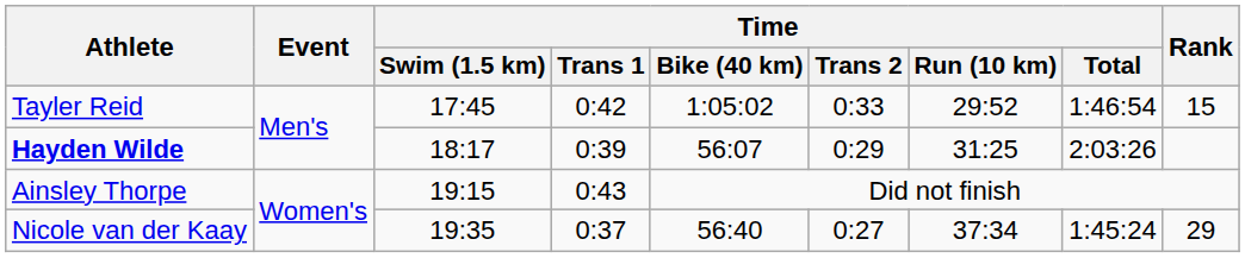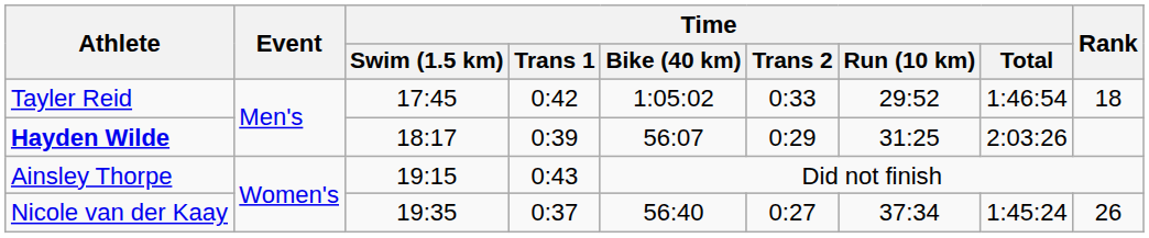Tayler Reid | Rank: 15 -> 18
Nicole van der Kaay | Rank: 29 -> 26
